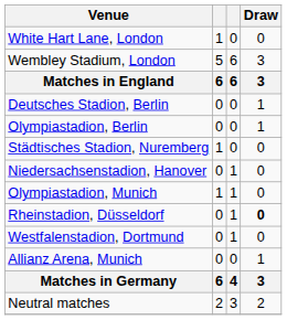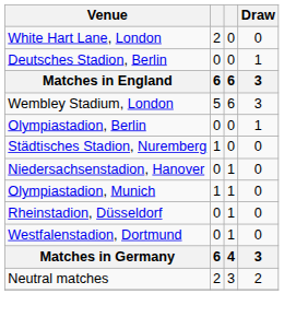White Hart Lane, London | column 2: 1 -> 2
rows swapped: Wembley Stadium, London <-> Deutsches Stadion, Berlin
Rheinstadion, Düsseldorf | Draw: bold -> normal
- row: Allianz Arena, Munich | 0 | 0 | 1
